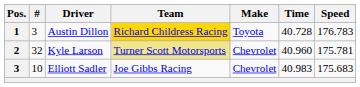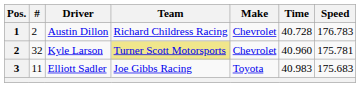Austin Dillon | #: 3 -> 2
Austin Dillon | Team: gold background -> no background
Austin Dillon | Make: Toyota -> Chevrolet
Elliott Sadler | #: 10 -> 11
Elliott Sadler | Make: Chevrolet -> Toyota
